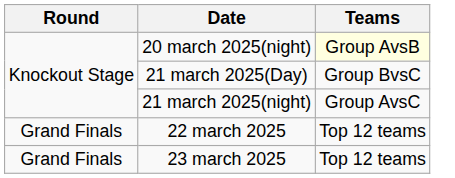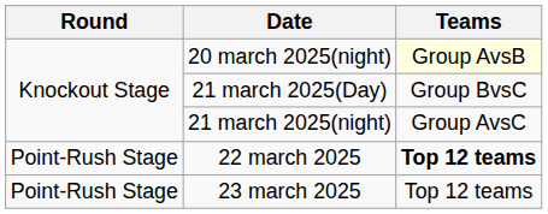22 march 2025 | Round: Grand Finals -> Point-Rush Stage
22 march 2025 | Teams: normal -> bold
23 march 2025 | Round: Grand Finals -> Point-Rush Stage
